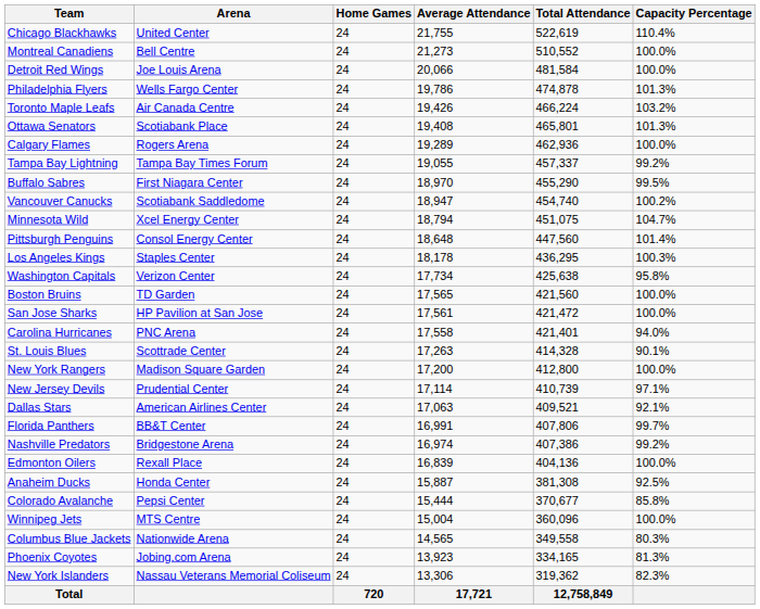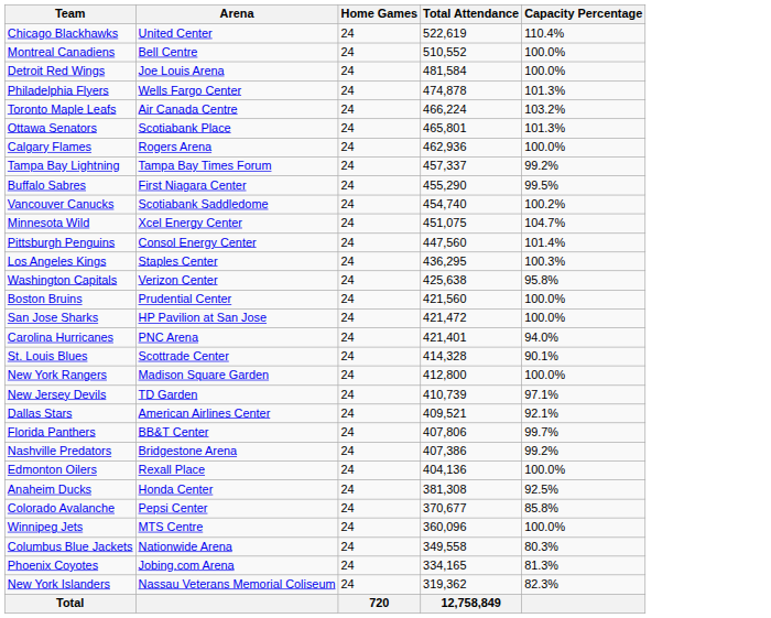- column: Average Attendance | 21,755 | 21,273 | 20,066 | 19,786 | 19,426 | 19,408 | 19,289 | 19,055 | 18,970 | 18,947 | 18,794 | 18,648 | 18,178 | 17,734 | 17,565 | 17,561 | 17,558 | 17,263 | 17,200 | 17,114 | 17,063 | 16,991 | 16,974 | 16,839 | 15,887 | 15,444 | 15,004 | 14,565 | 13,923 | 13,306 | 17,721
Boston Bruins | Arena: TD Garden -> Prudential Center
New Jersey Devils | Arena: Prudential Center -> TD Garden
